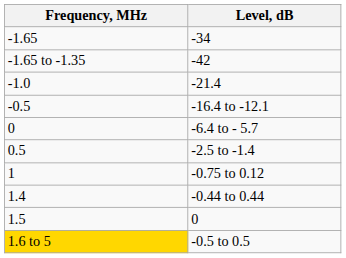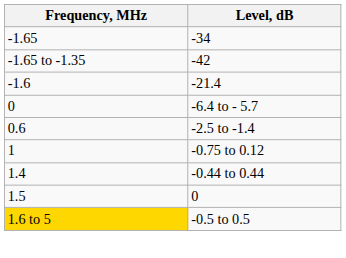-21.4 | Frequency, MHz: -1.0 -> -1.6
- row: -0.5 | -16.4 to -12.1
-2.5 to -1.4 | Frequency, MHz: 0.5 -> 0.6
